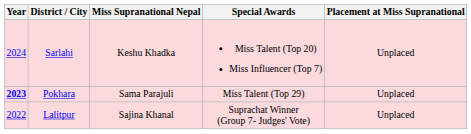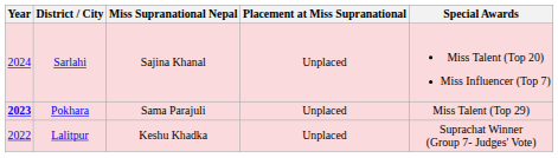columns swapped: Placement at Miss Supranational <-> Special Awards
Sarlahi | Miss Supranational Nepal: Keshu Khadka -> Sajina Khanal
Lalitpur | Miss Supranational Nepal: Sajina Khanal -> Keshu Khadka
